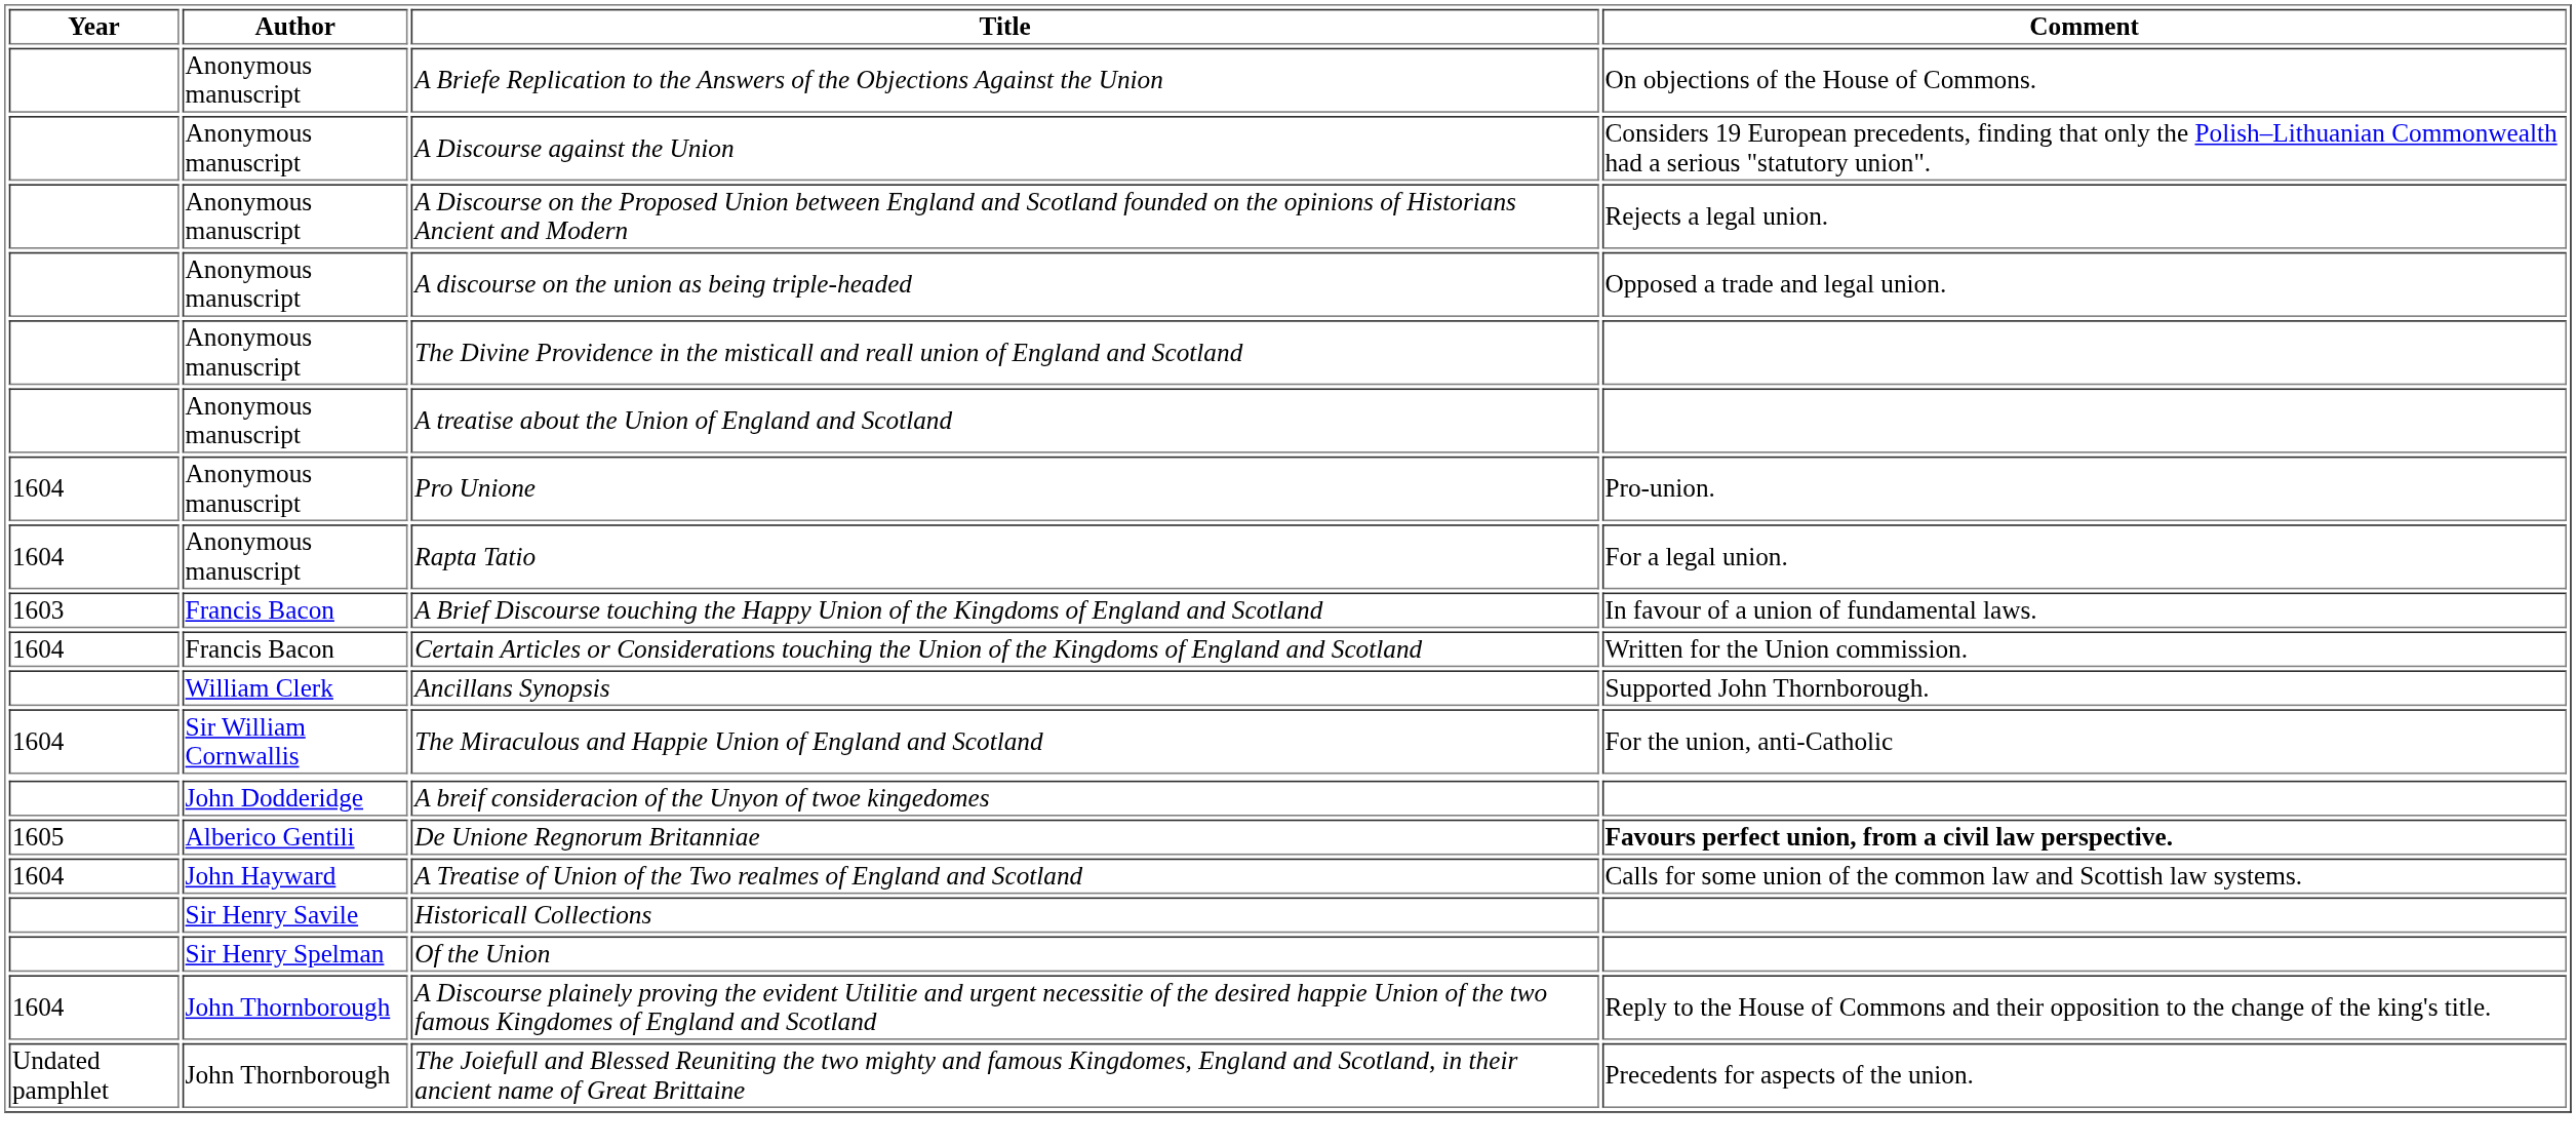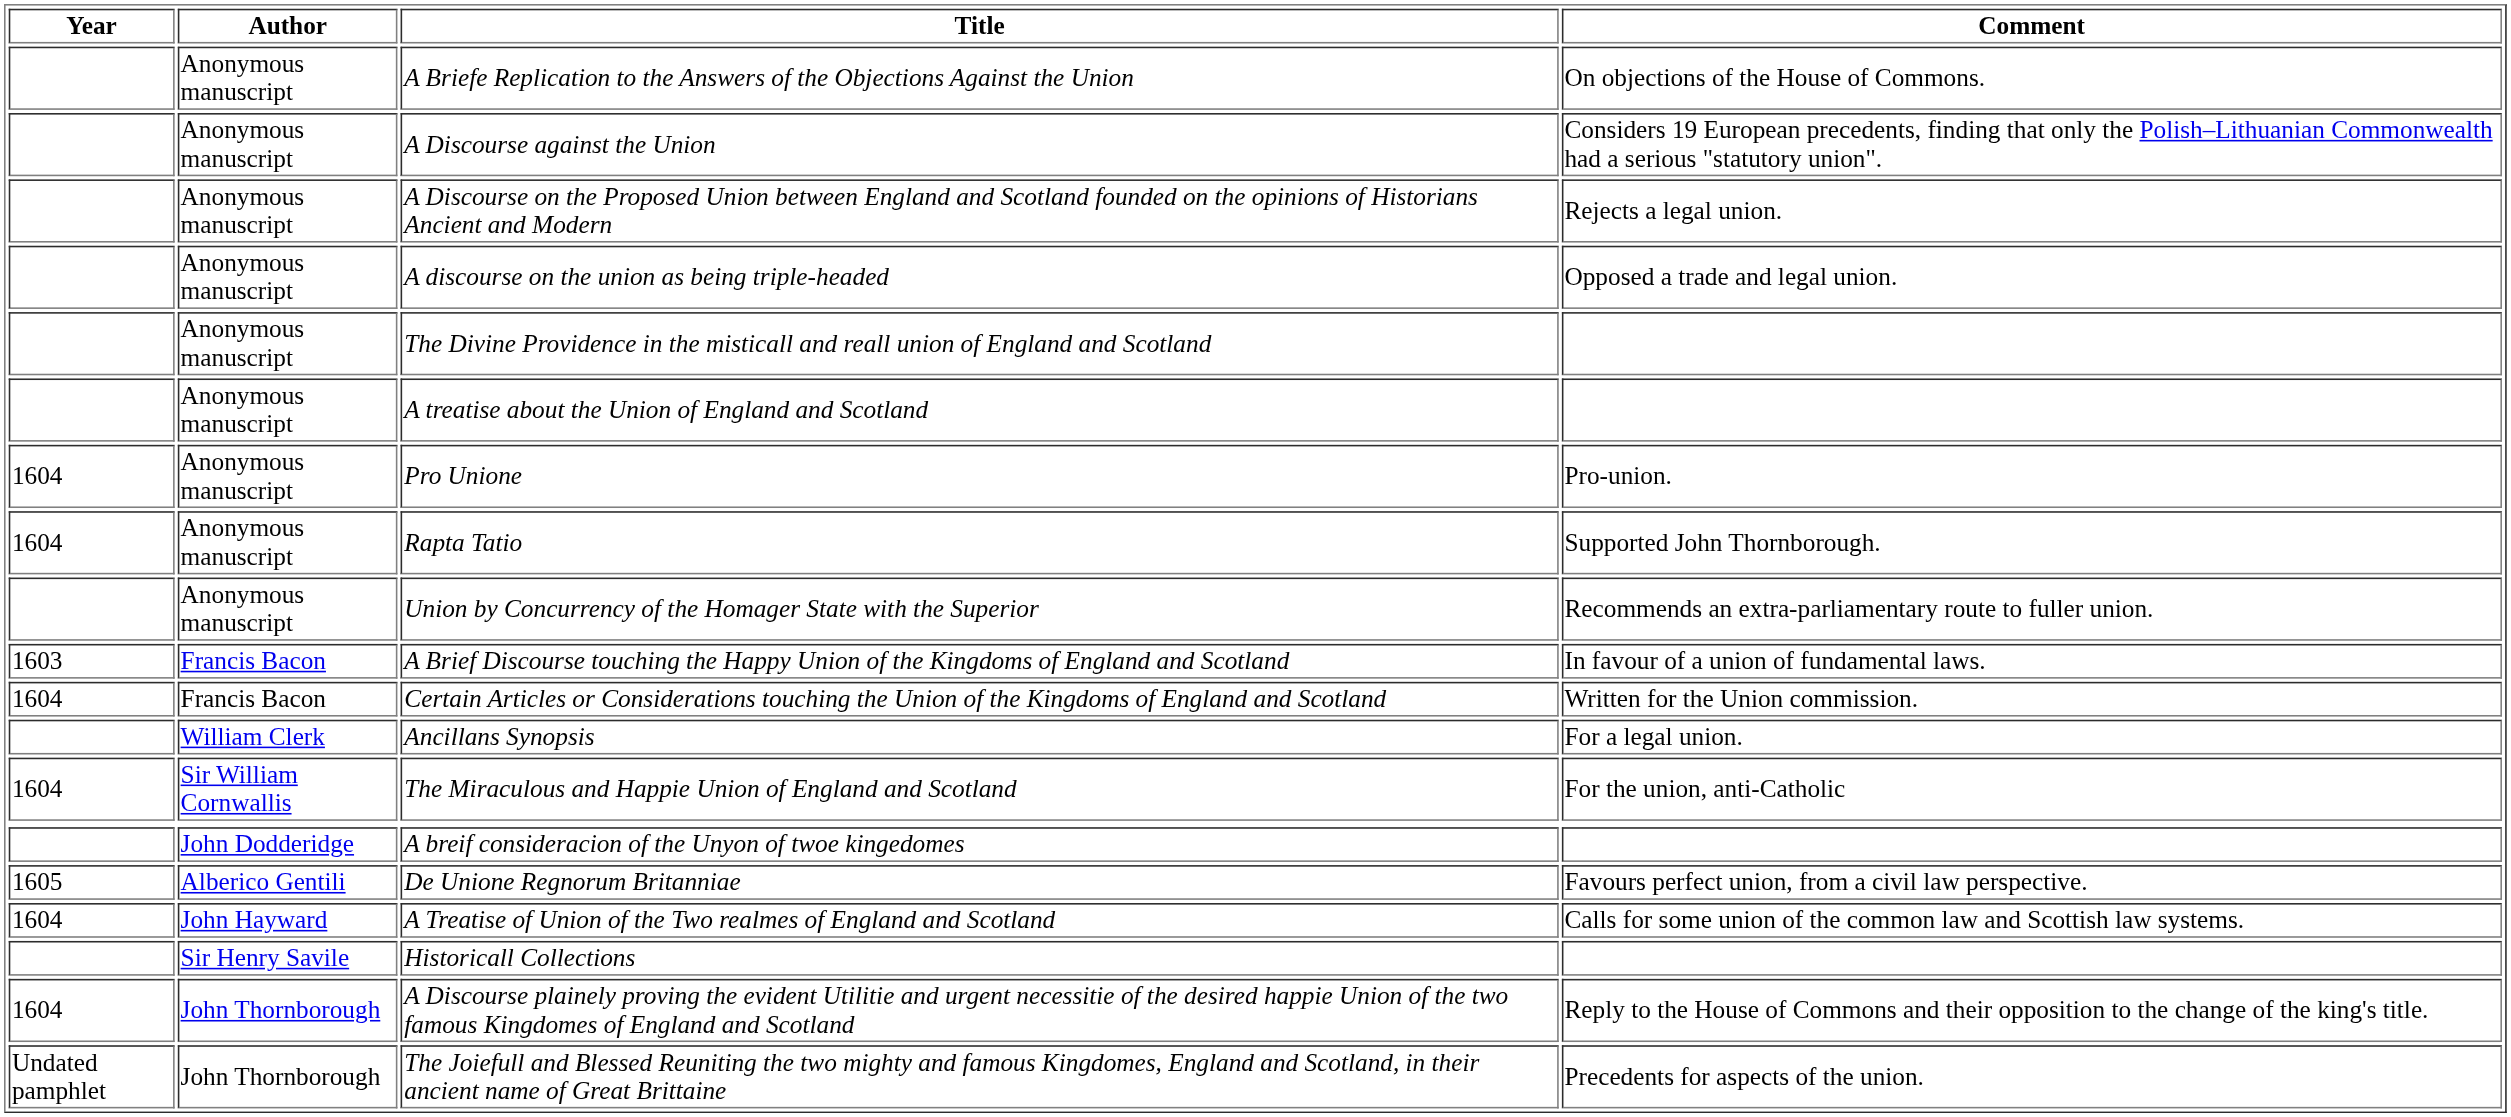Rapta Tatio | Comment: For a legal union. -> Supported John Thornborough.
+ row: Anonymous manuscript | Union by Concurrency of the Homager State with the Superior | Recommends an extra-parliamentary route to fuller union.
Ancillans Synopsis | Comment: Supported John Thornborough. -> For a legal union.
De Unione Regnorum Britanniae | Comment: bold -> normal
- row: Sir Henry Spelman | Of the Union
